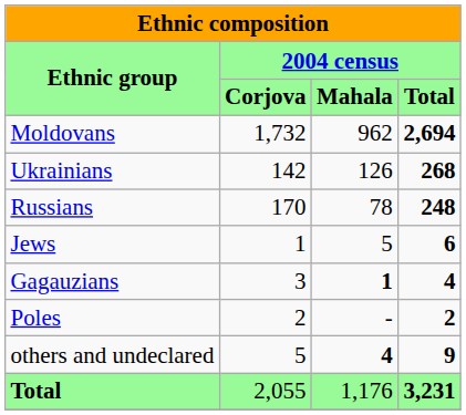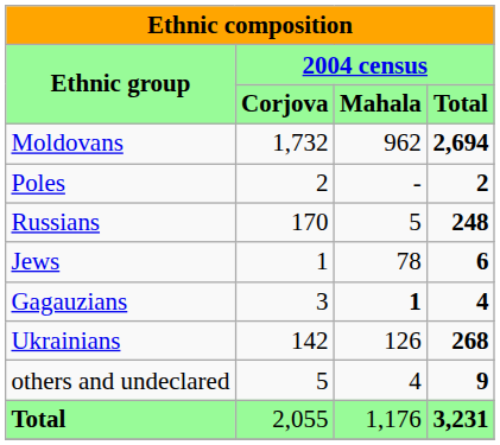rows swapped: Ukrainians <-> Poles
Russians | column 3: 78 -> 5
Jews | column 3: 5 -> 78
others and undeclared | column 3: bold -> normal
